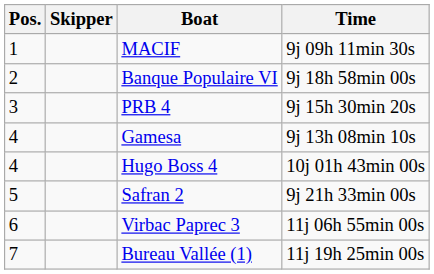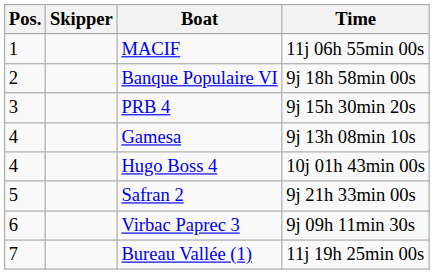MACIF | Time: 9j 09h 11min 30s -> 11j 06h 55min 00s
Virbac Paprec 3 | Time: 11j 06h 55min 00s -> 9j 09h 11min 30s
